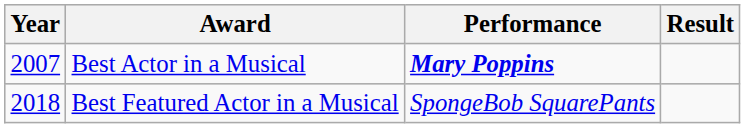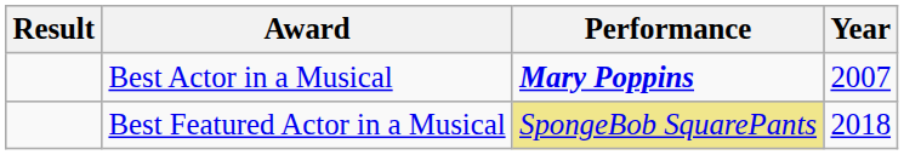columns swapped: Year <-> Result
Best Featured Actor in a Musical | Performance: no background -> khaki background
